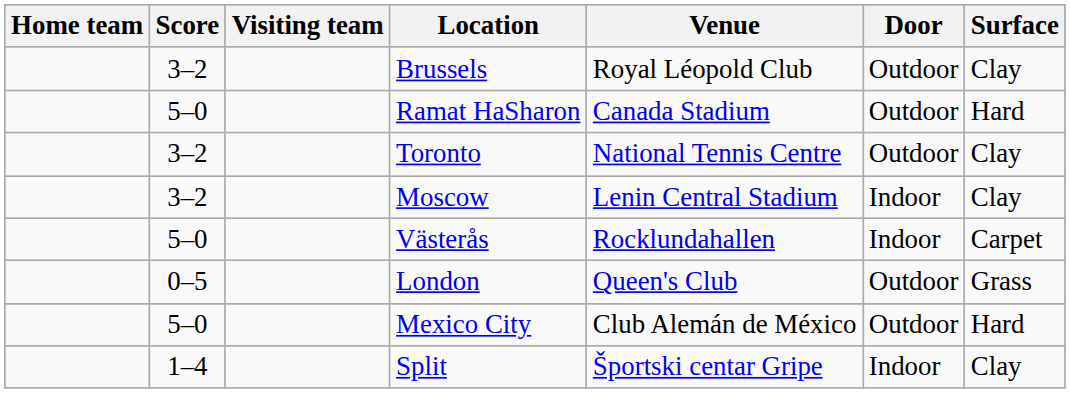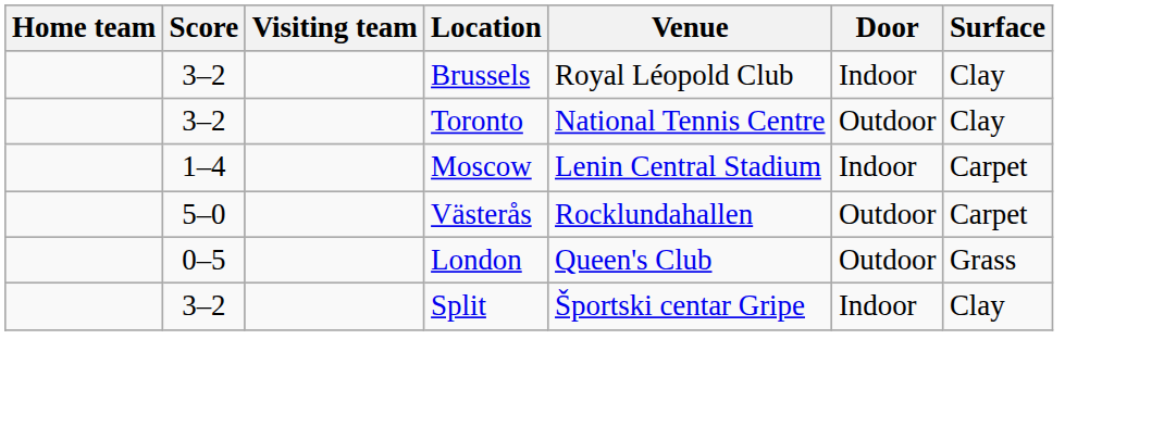Brussels | Door: Outdoor -> Indoor
- row: 5–0 | Ramat HaSharon | Canada Stadium | Outdoor | Hard
Moscow | Score: 3–2 -> 1–4
Moscow | Surface: Clay -> Carpet
Västerås | Door: Indoor -> Outdoor
- row: 5–0 | Mexico City | Club Alemán de México | Outdoor | Hard
Split | Score: 1–4 -> 3–2
